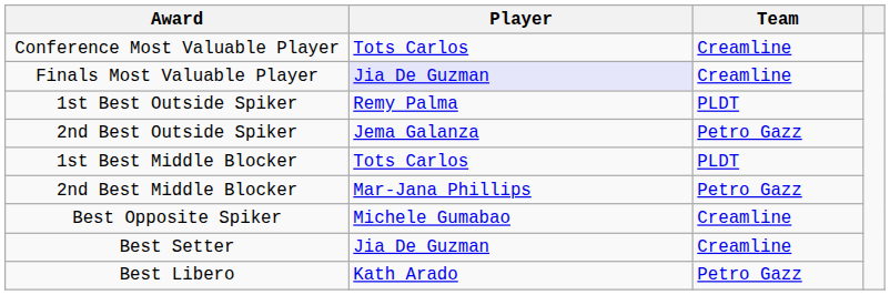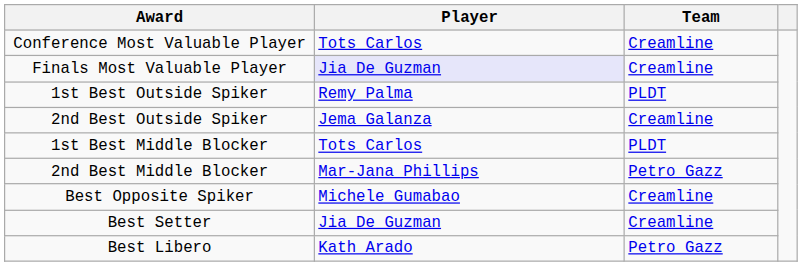2nd Best Outside Spiker | Team: Petro Gazz -> Creamline
